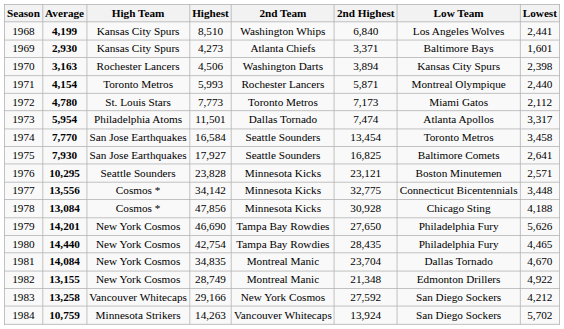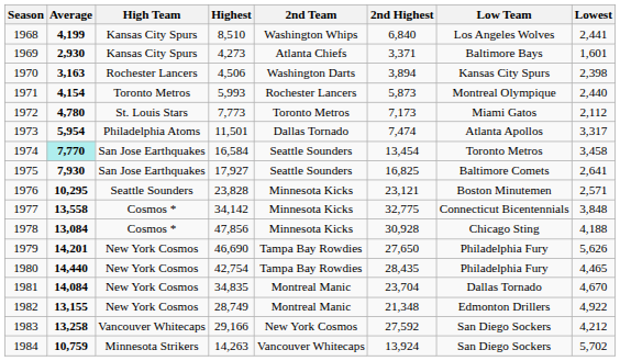1971 | 2nd Highest: 5,871 -> 5,873
1974 | Average: no background -> paleturquoise background
1977 | Average: 13,556 -> 13,558
1977 | Lowest: 3,448 -> 3,848
